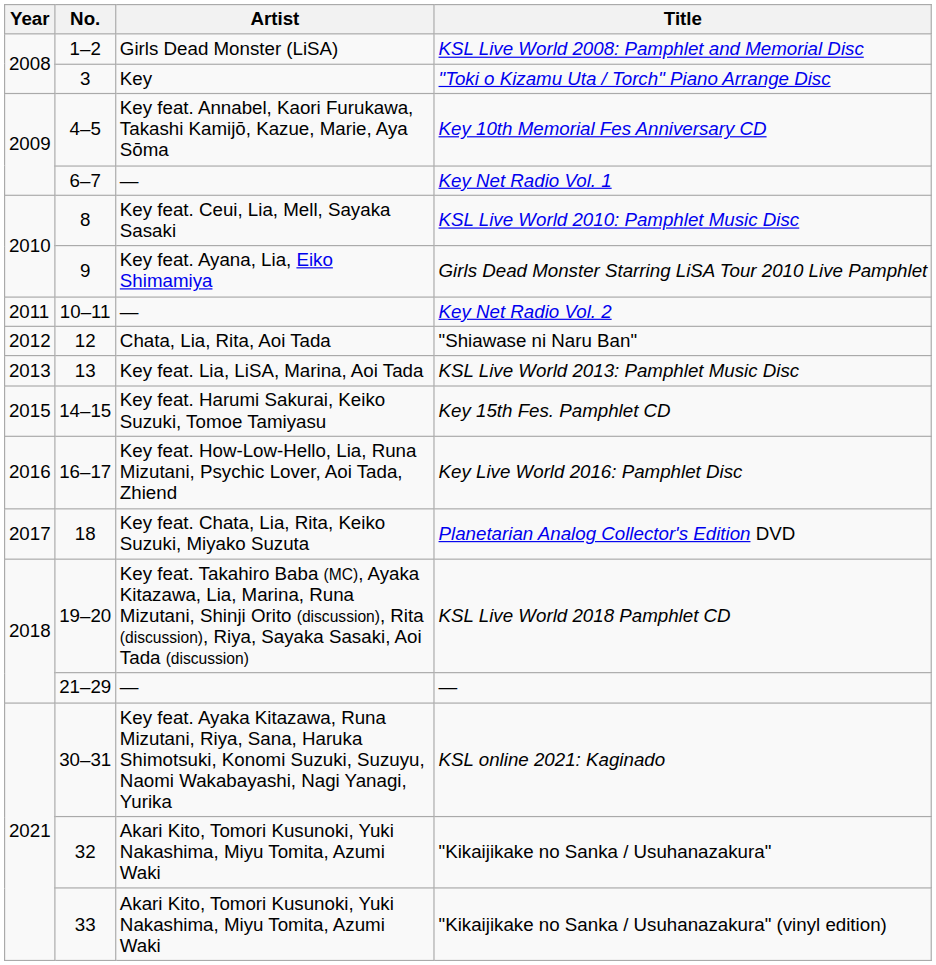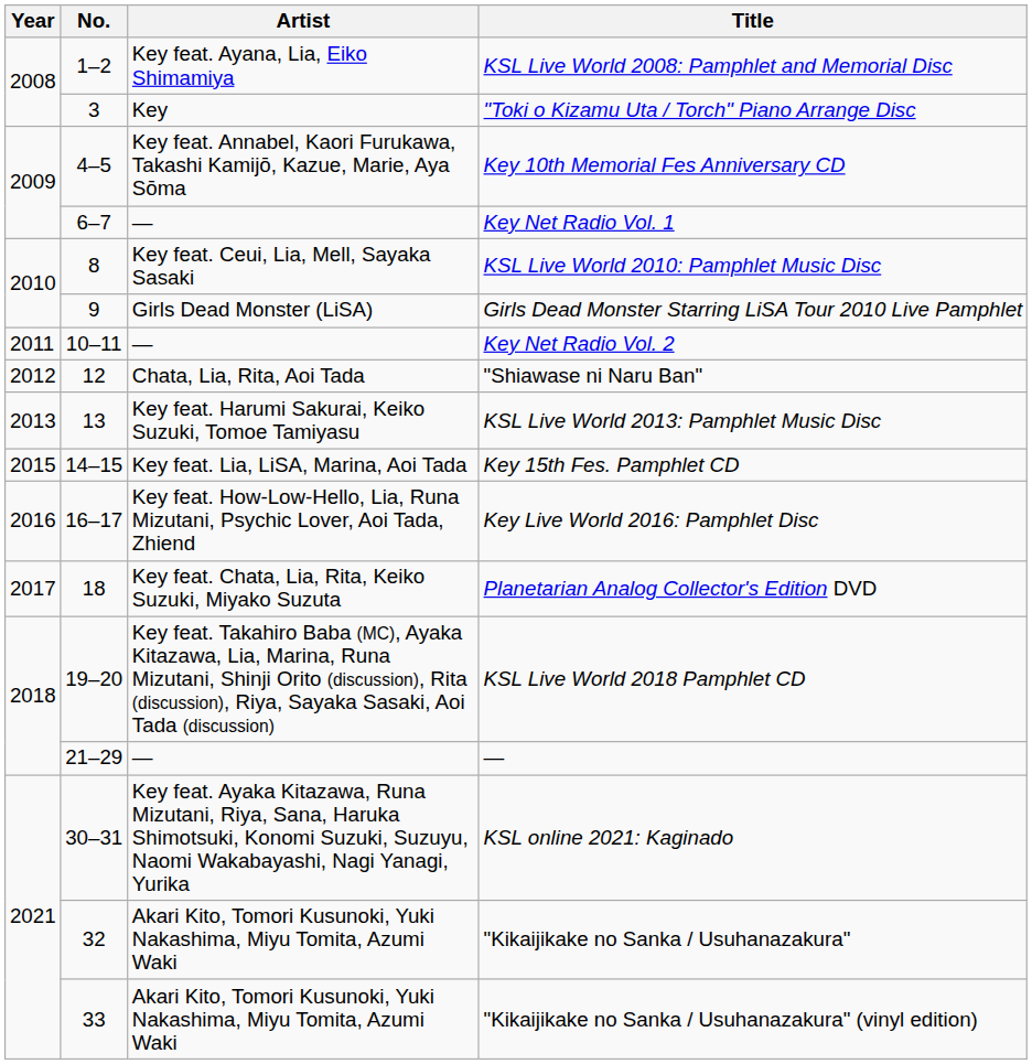KSL Live World 2008: Pamphlet and Memorial Disc | Artist: Girls Dead Monster (LiSA) -> Key feat. Ayana, Lia, Eiko Shimamiya
Girls Dead Monster Starring LiSA Tour 2010 Live Pamphlet | Artist: Key feat. Ayana, Lia, Eiko Shimamiya -> Girls Dead Monster (LiSA)
KSL Live World 2013: Pamphlet Music Disc | Artist: Key feat. Lia, LiSA, Marina, Aoi Tada -> Key feat. Harumi Sakurai, Keiko Suzuki, Tomoe Tamiyasu
Key 15th Fes. Pamphlet CD | Artist: Key feat. Harumi Sakurai, Keiko Suzuki, Tomoe Tamiyasu -> Key feat. Lia, LiSA, Marina, Aoi Tada
